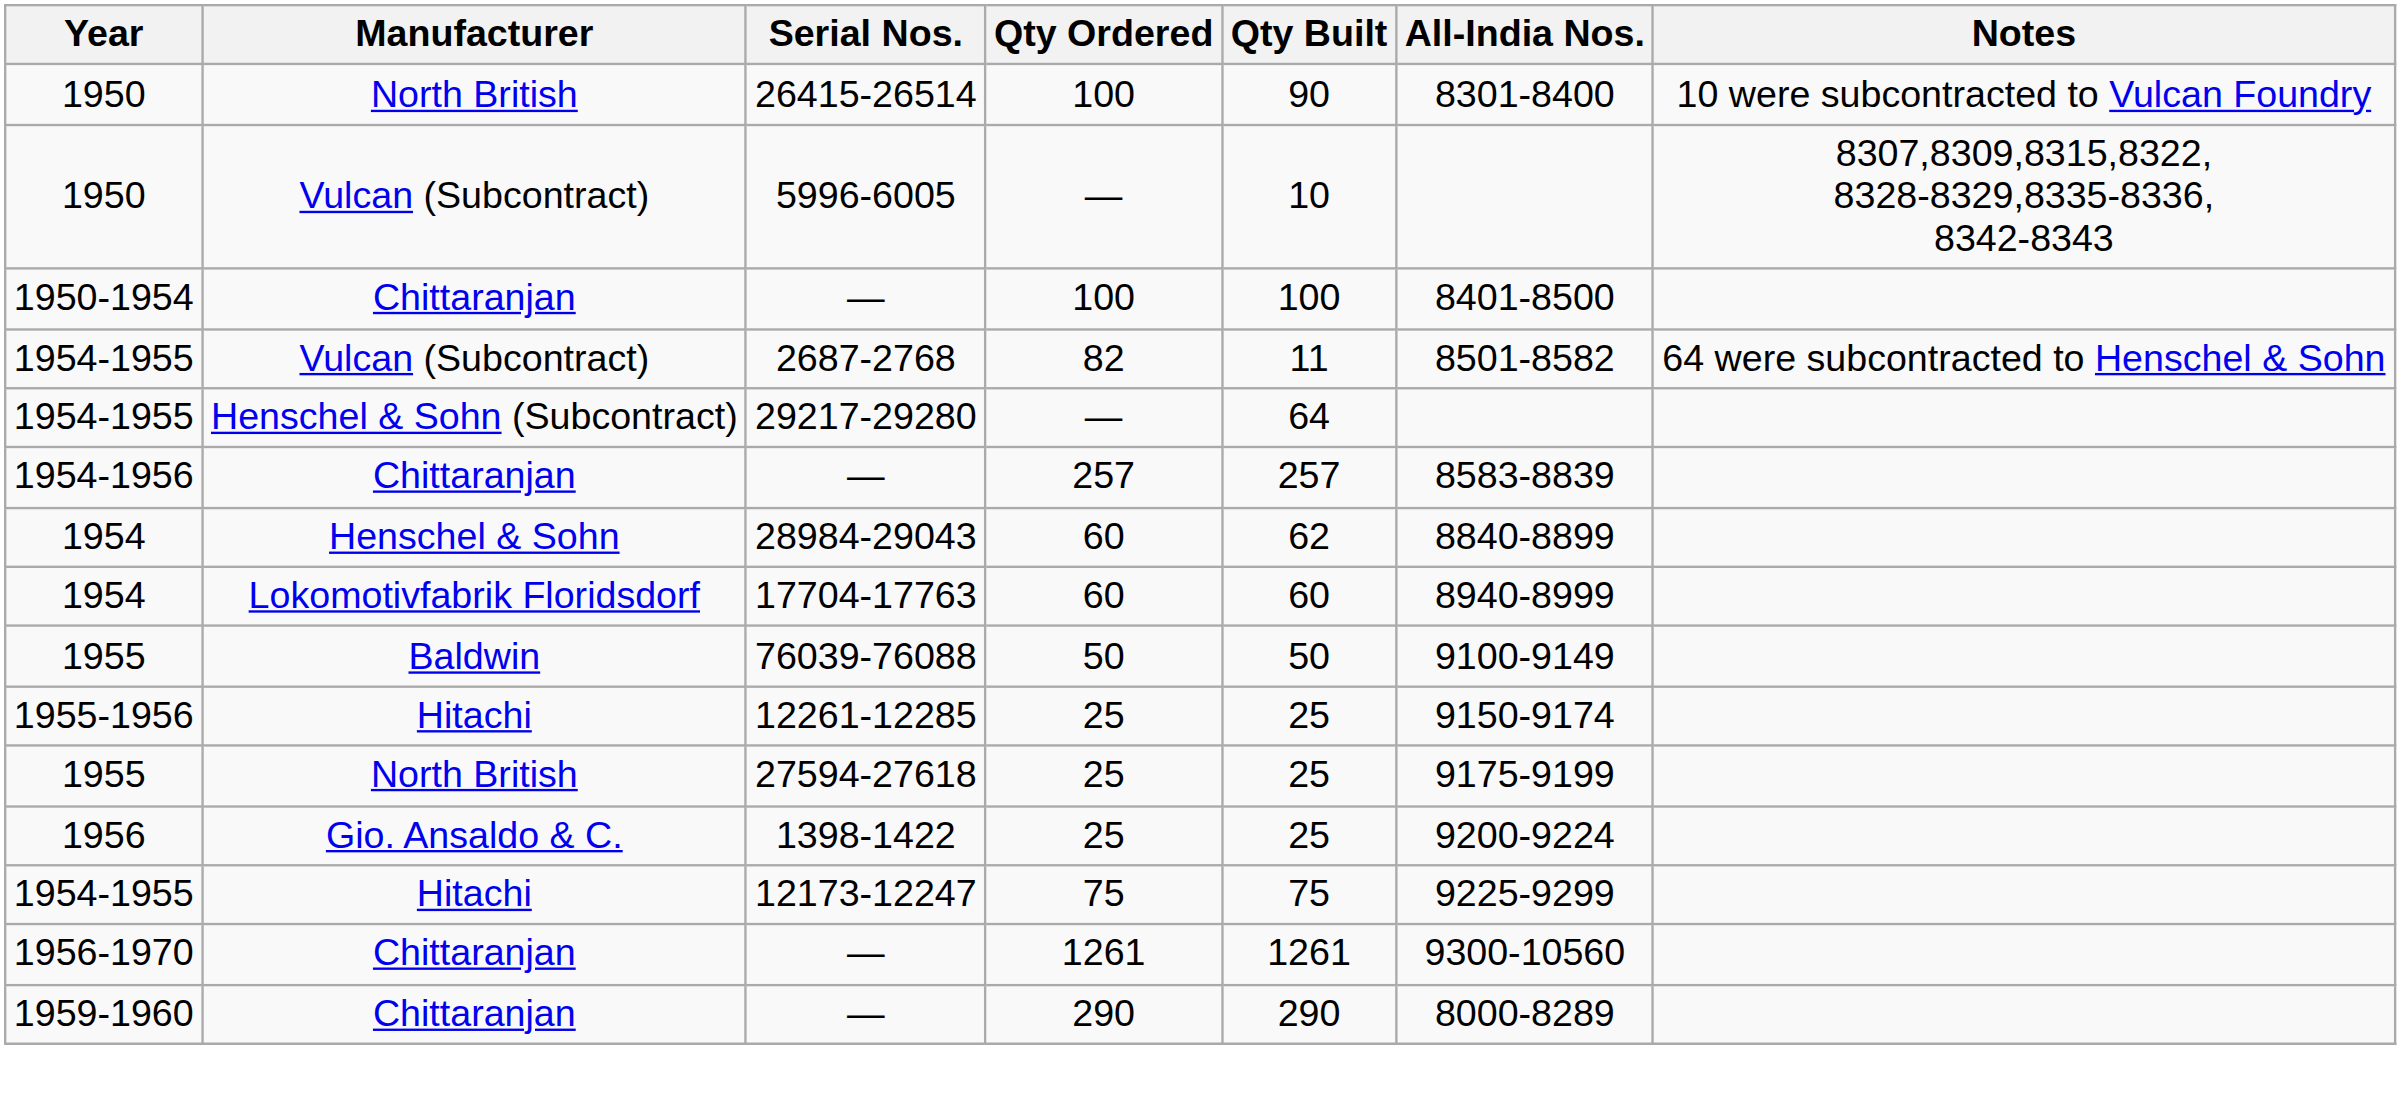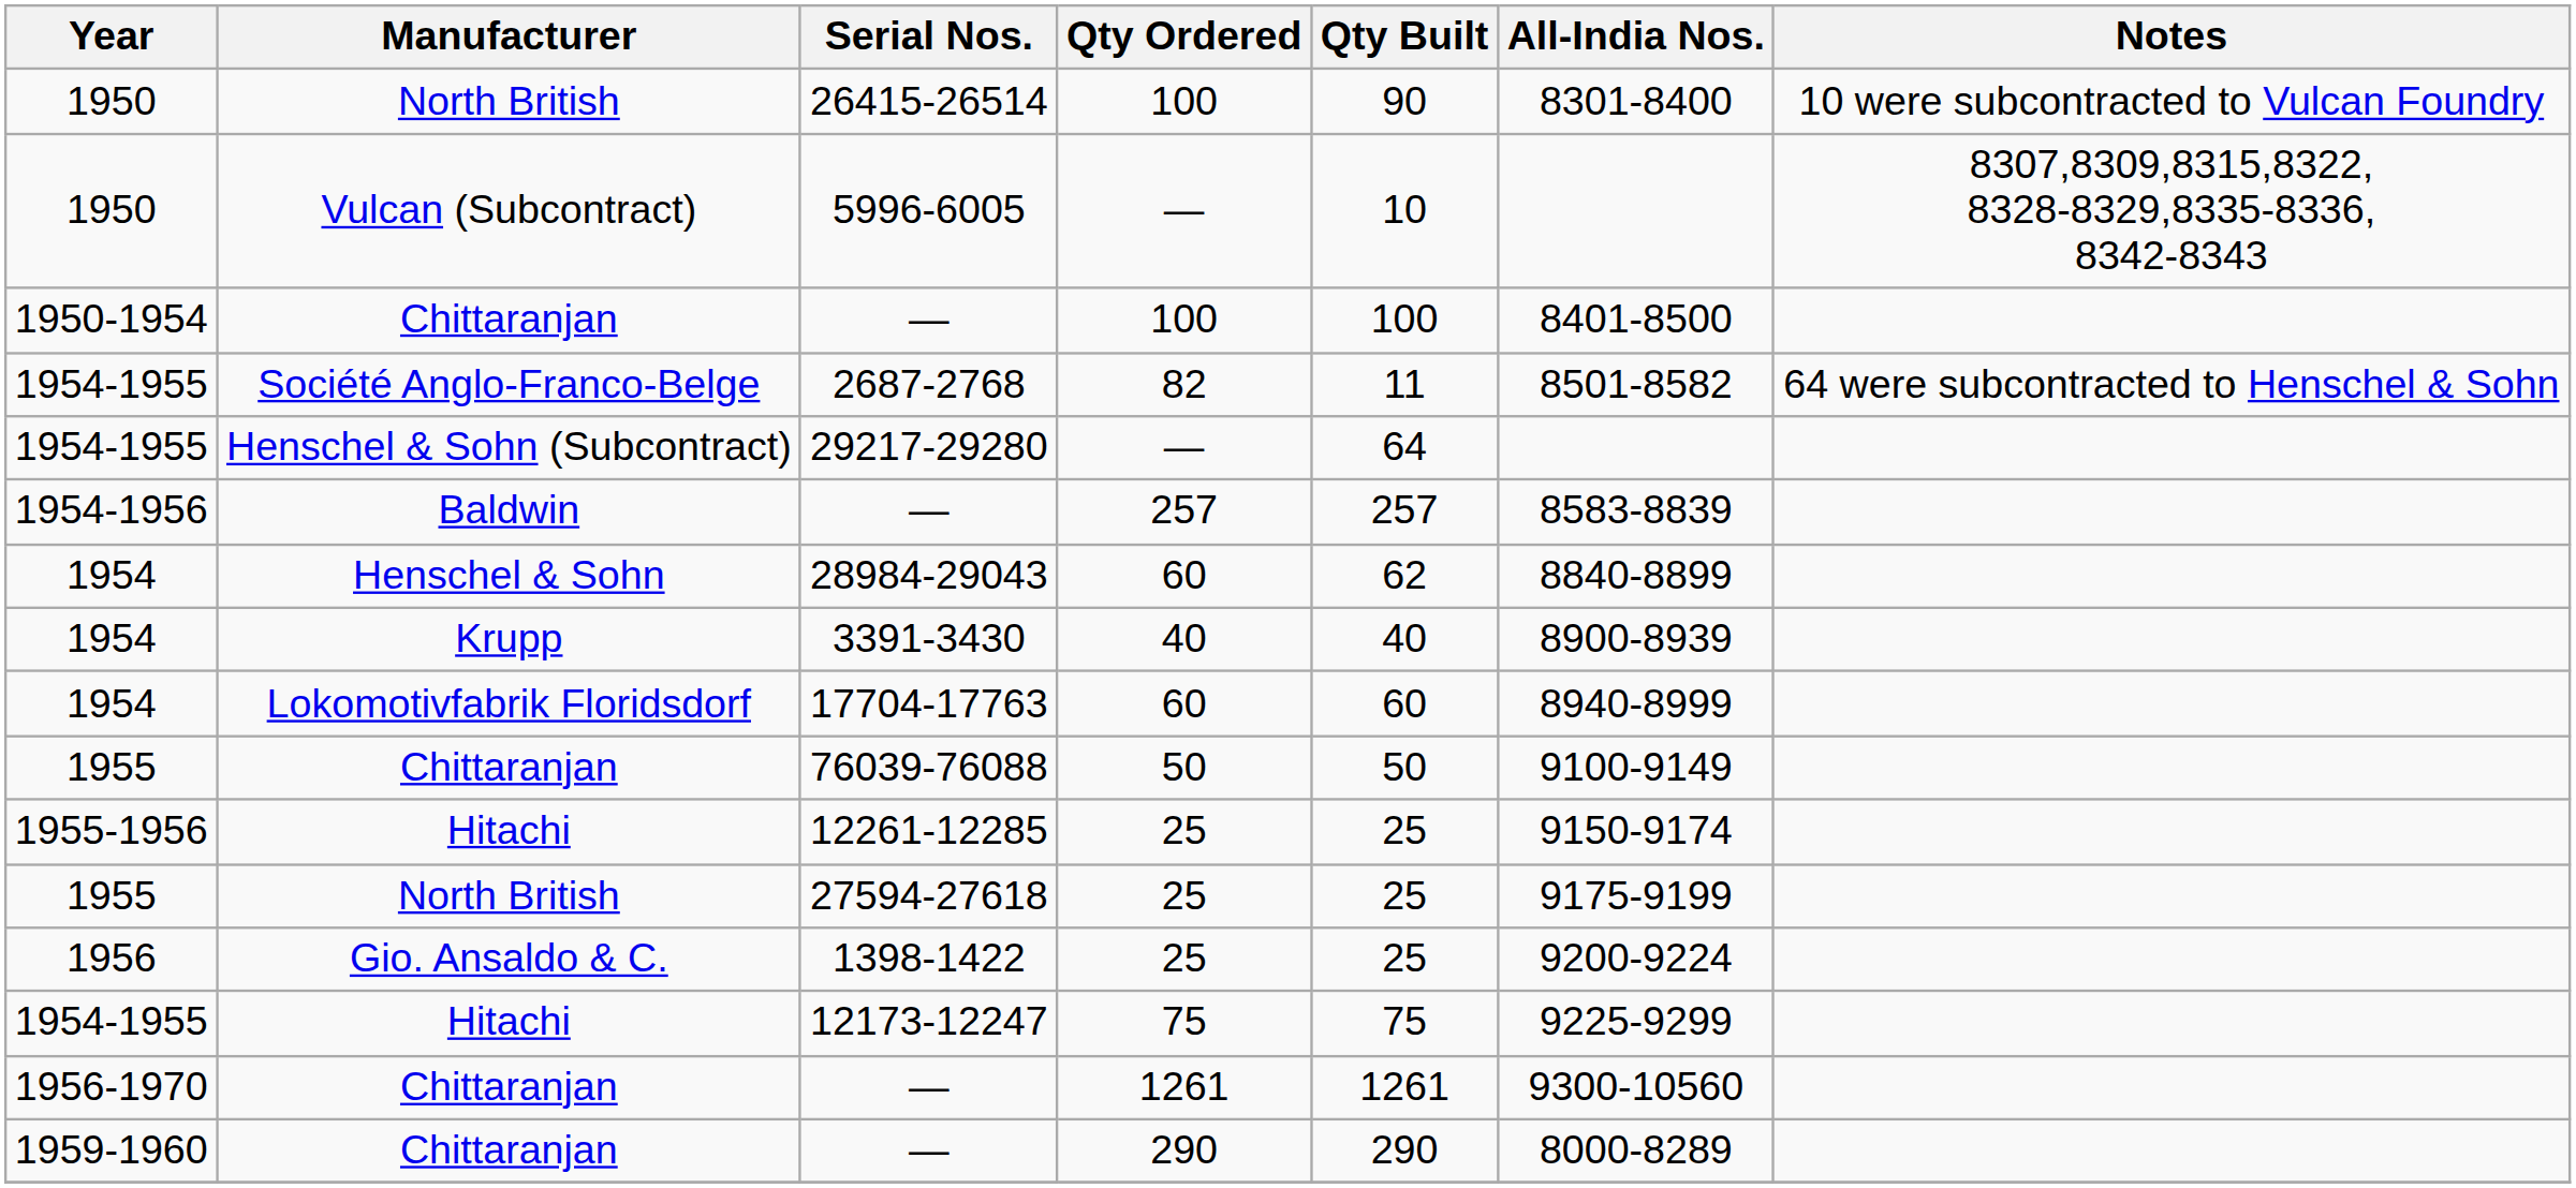2687-2768 | Manufacturer: Vulcan (Subcontract) -> Société Anglo-Franco-Belge
— / 257 | Manufacturer: Chittaranjan -> Baldwin
+ row: 1954 | Krupp | 3391-3430 | 40 | 40 | 8900-8939
76039-76088 | Manufacturer: Baldwin -> Chittaranjan
